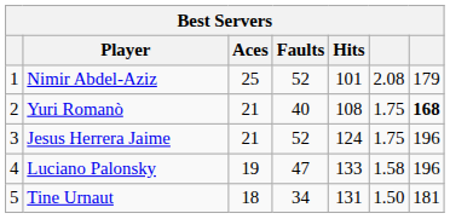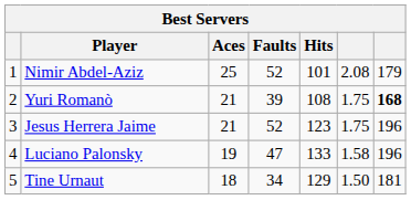Yuri Romanò | Faults: 40 -> 39
Jesus Herrera Jaime | Hits: 124 -> 123
Tine Urnaut | Hits: 131 -> 129
